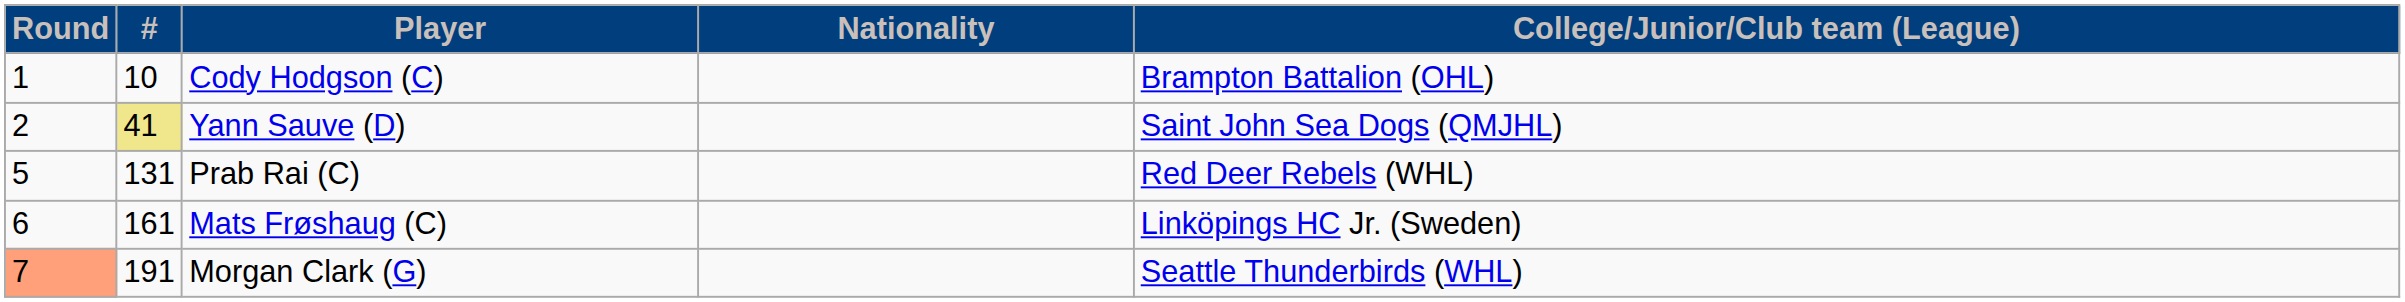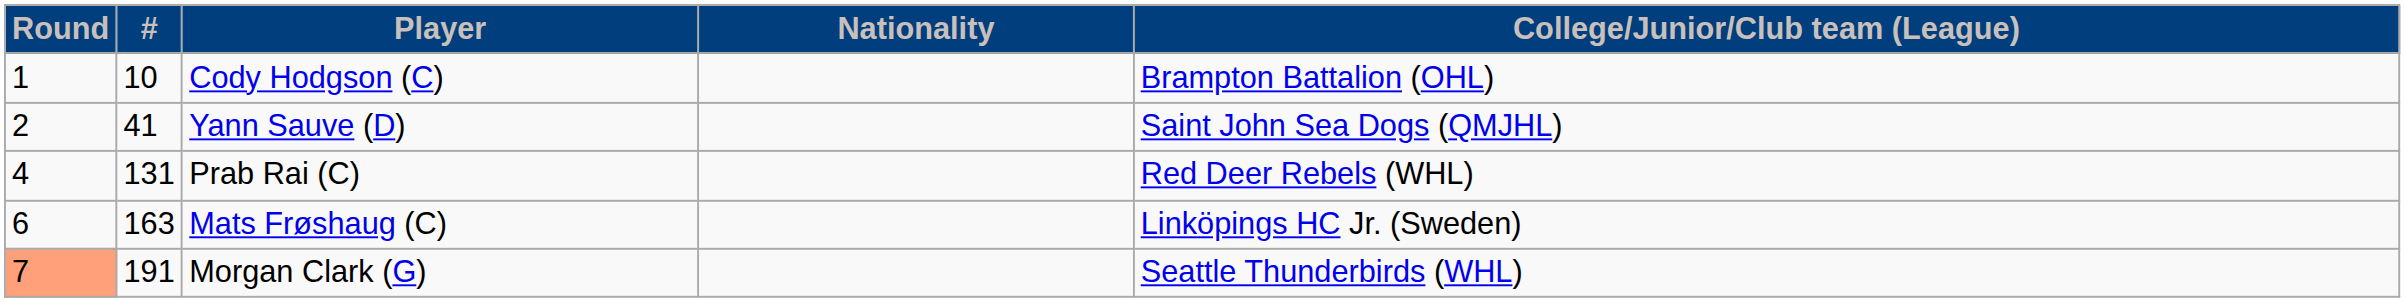Yann Sauve (D) | #: khaki background -> no background
Prab Rai (C) | Round: 5 -> 4
Mats Frøshaug (C) | #: 161 -> 163
